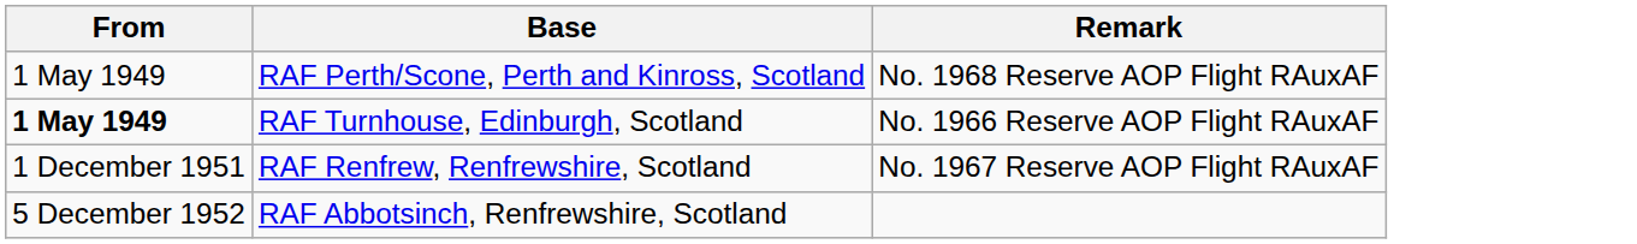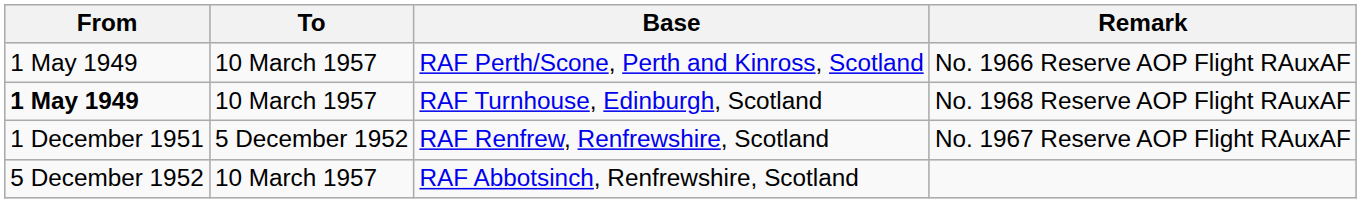+ column: To | 10 March 1957 | 10 March 1957 | 5 December 1952 | 10 March 1957
RAF Perth/Scone, Perth and Kinross, Scotland | Remark: No. 1968 Reserve AOP Flight RAuxAF -> No. 1966 Reserve AOP Flight RAuxAF
RAF Turnhouse, Edinburgh, Scotland | Remark: No. 1966 Reserve AOP Flight RAuxAF -> No. 1968 Reserve AOP Flight RAuxAF
